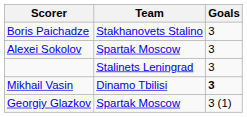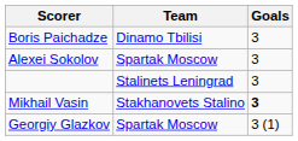Boris Paichadze | Team: Stakhanovets Stalino -> Dinamo Tbilisi
Mikhail Vasin | Team: Dinamo Tbilisi -> Stakhanovets Stalino
